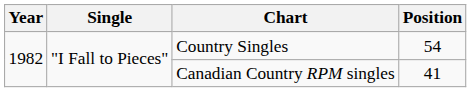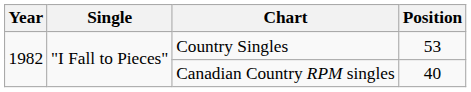Country Singles | Position: 54 -> 53
Canadian Country RPM singles | Position: 41 -> 40
